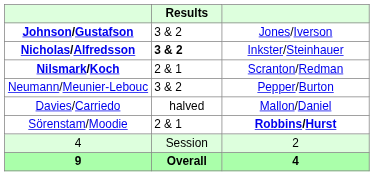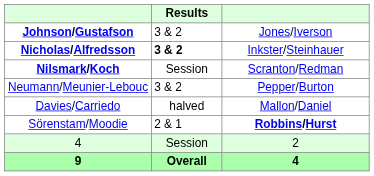Nilsmark/Koch | Results: 2 & 1 -> Session
